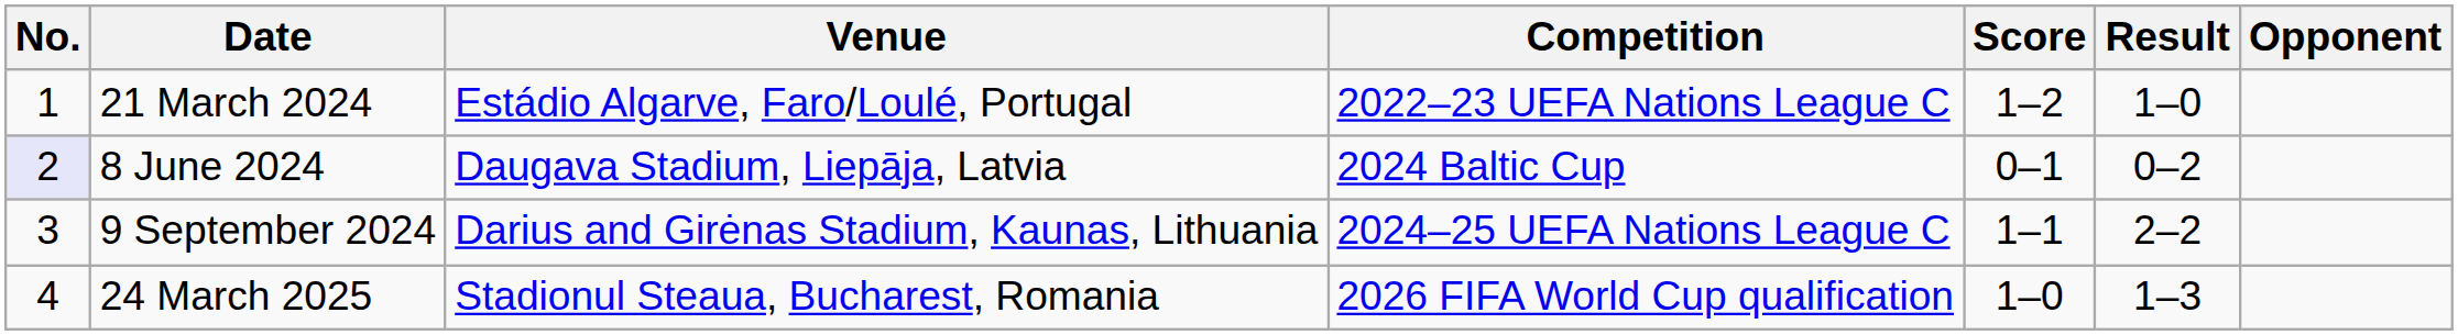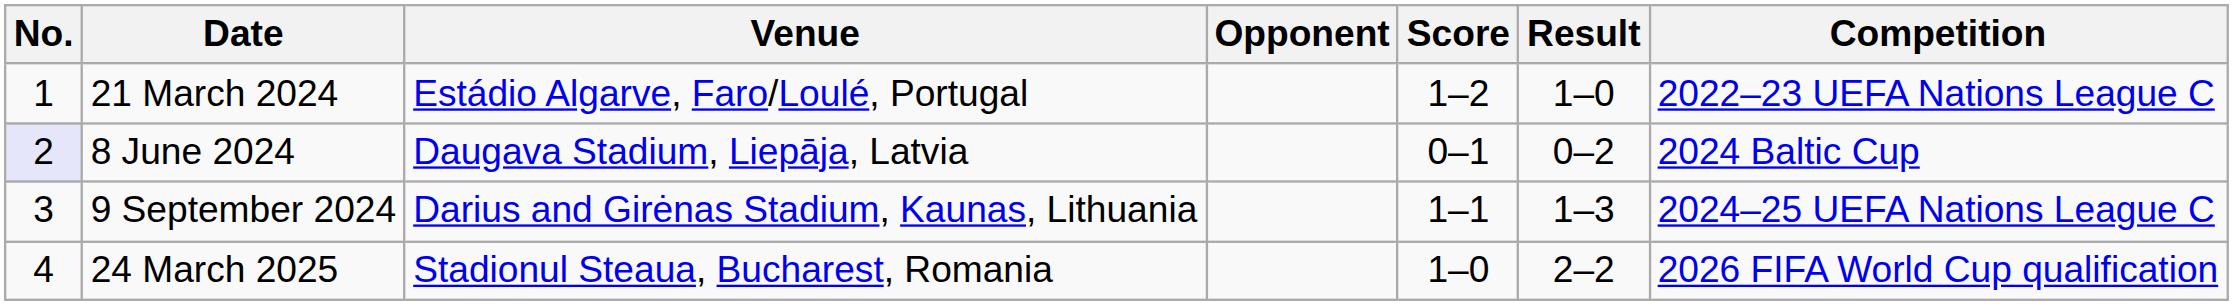columns swapped: Opponent <-> Competition
9 September 2024 | Result: 2–2 -> 1–3
24 March 2025 | Result: 1–3 -> 2–2
